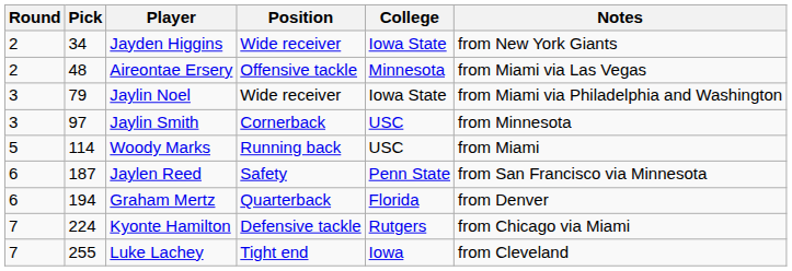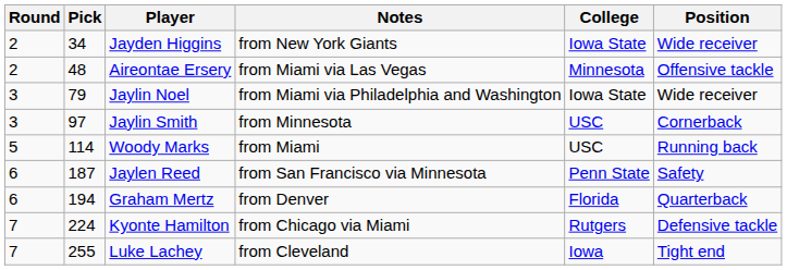columns swapped: Position <-> Notes
